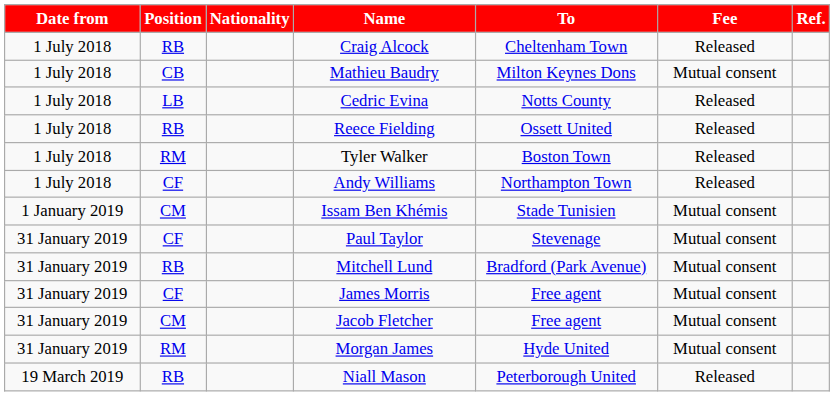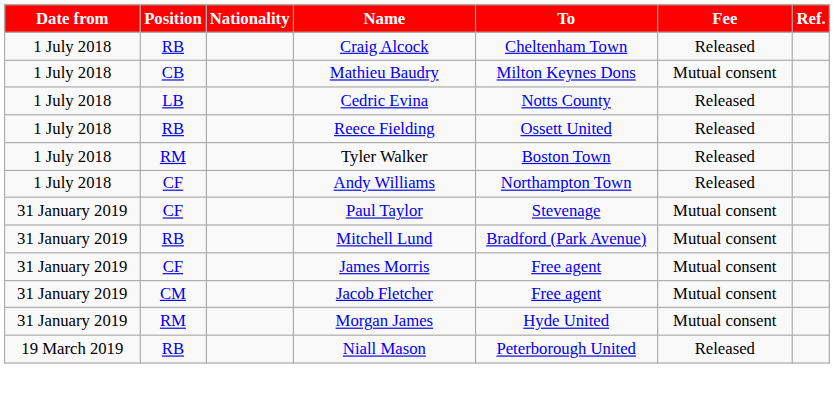- row: 1 January 2019 | CM | Issam Ben Khémis | Stade Tunisien | Mutual consent
